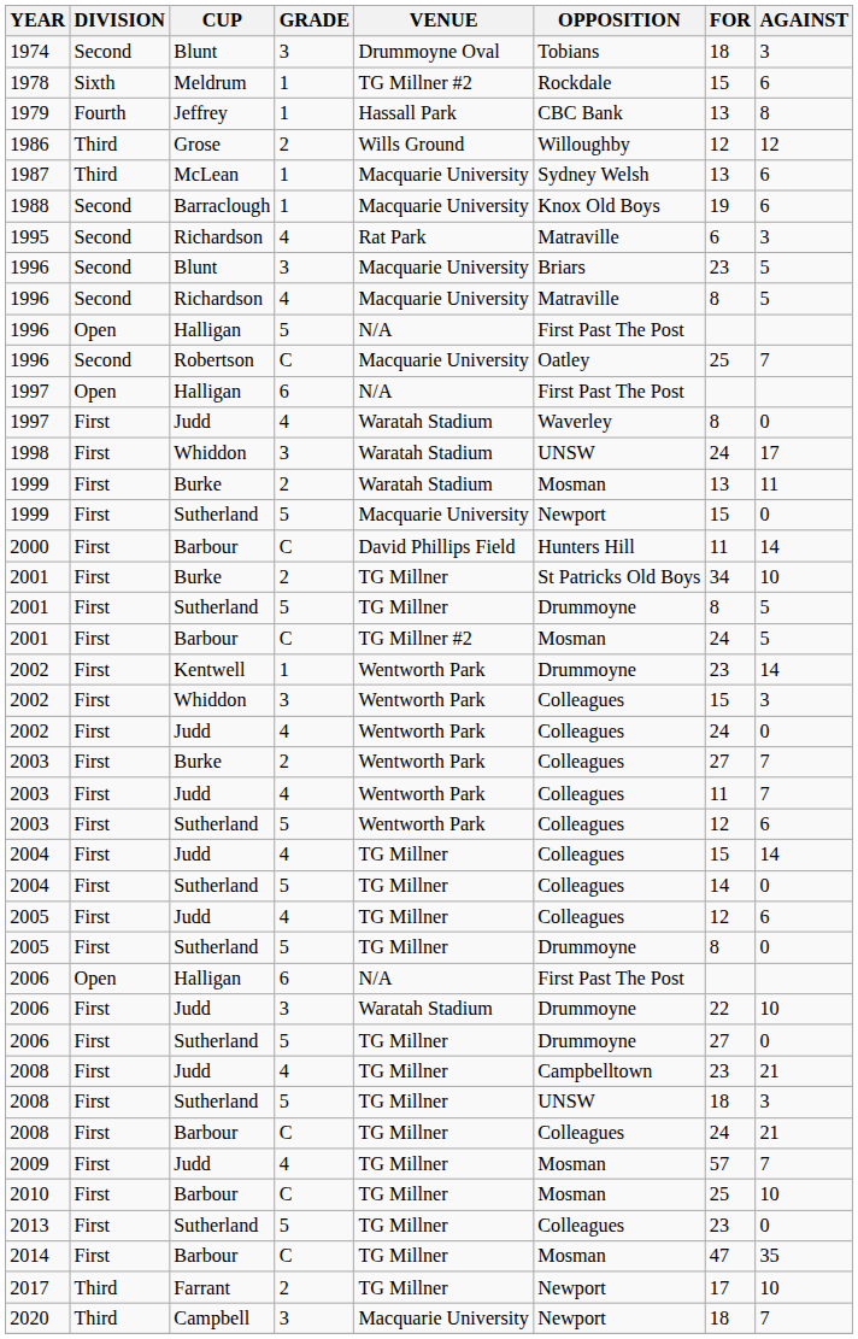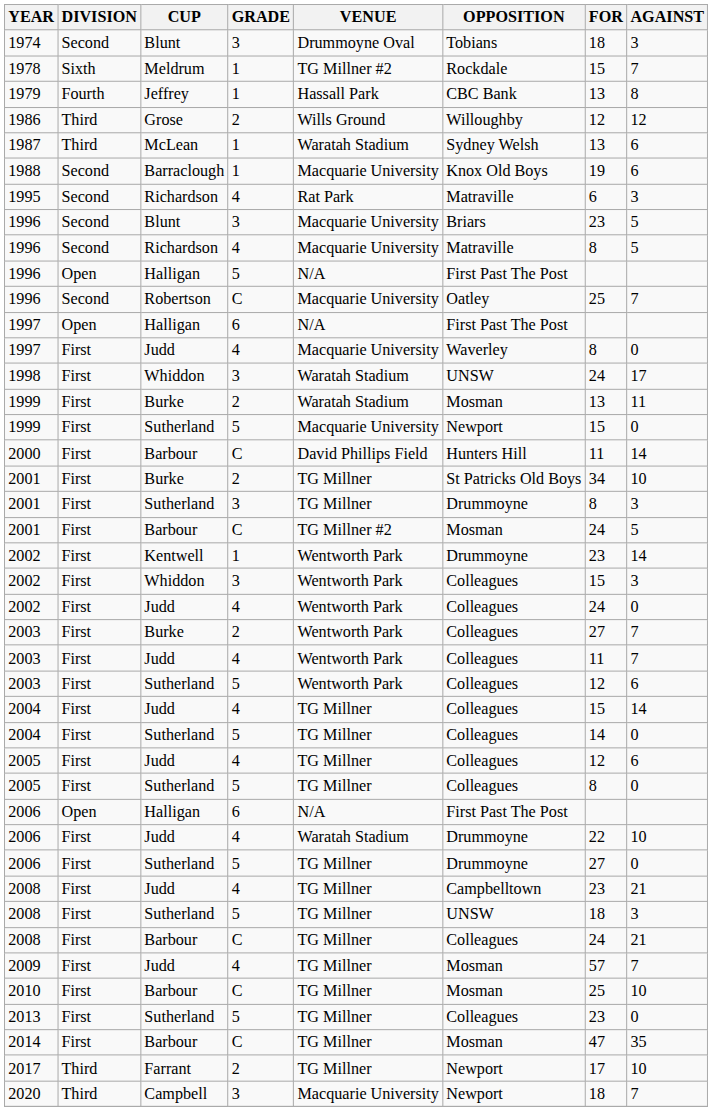1978 | AGAINST: 6 -> 7
1987 | VENUE: Macquarie University -> Waratah Stadium
1997 / Judd | VENUE: Waratah Stadium -> Macquarie University
2001 / Sutherland | GRADE: 5 -> 3
2001 / Sutherland | AGAINST: 5 -> 3
2005 / Sutherland | OPPOSITION: Drummoyne -> Colleagues
2006 / Judd | GRADE: 3 -> 4
